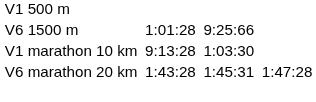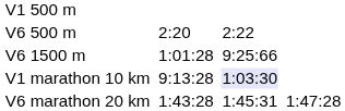+ row: V6 500 m | 2:20 | 2:22
V1 marathon 10 km | column 5: no background -> lavender background
